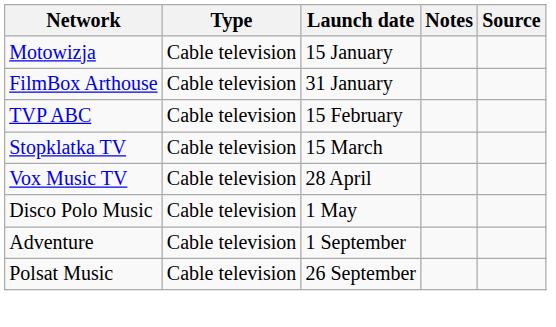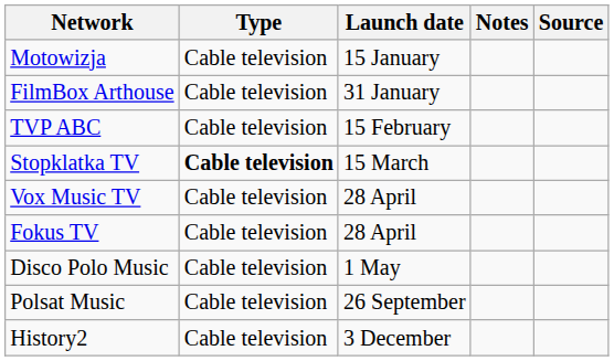Stopklatka TV | Type: normal -> bold
+ row: Fokus TV | Cable television | 28 April
- row: Adventure | Cable television | 1 September
+ row: History2 | Cable television | 3 December
